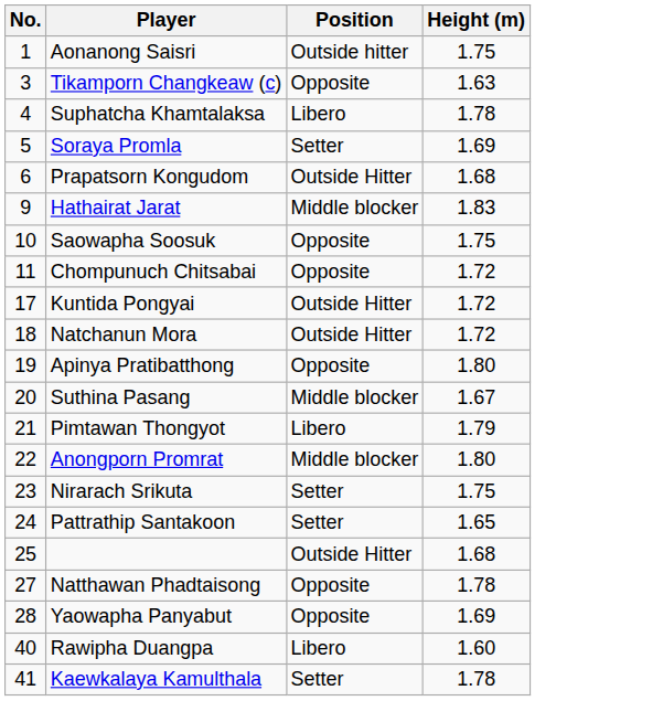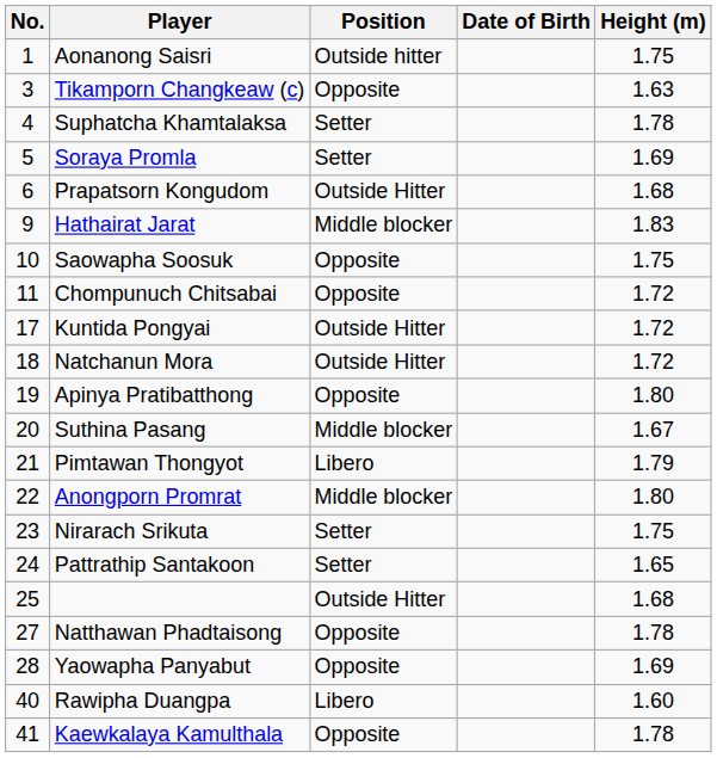+ column: Date of Birth
Suphatcha Khamtalaksa | Position: Libero -> Setter
Kaewkalaya Kamulthala | Position: Setter -> Opposite
